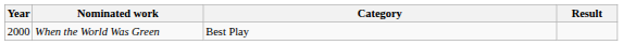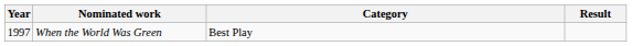When the World Was Green | Year: 2000 -> 1997
